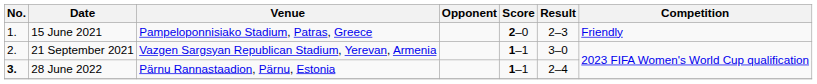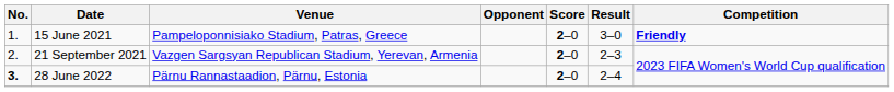15 June 2021 | Result: 2–3 -> 3–0
15 June 2021 | Competition: normal -> bold
21 September 2021 | Score: 1–1 -> 2–0
21 September 2021 | Result: 3–0 -> 2–3
28 June 2022 | Score: 1–1 -> 2–0
